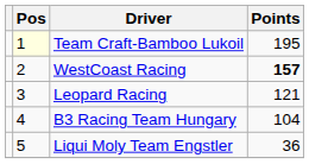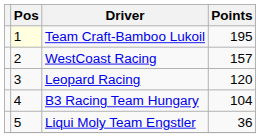WestCoast Racing | Points: bold -> normal
Leopard Racing | Points: 121 -> 120
